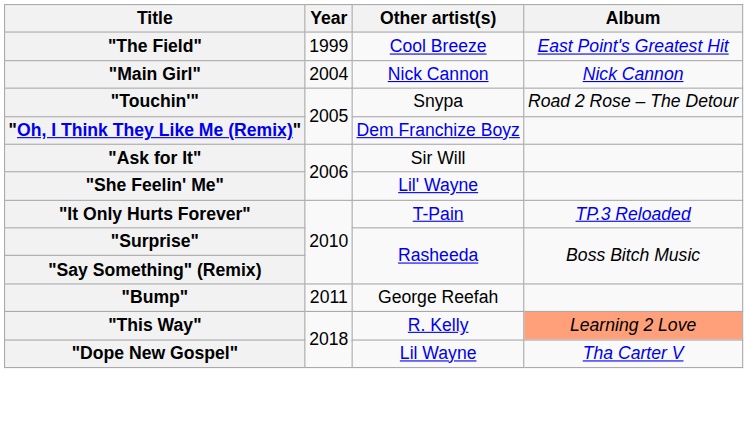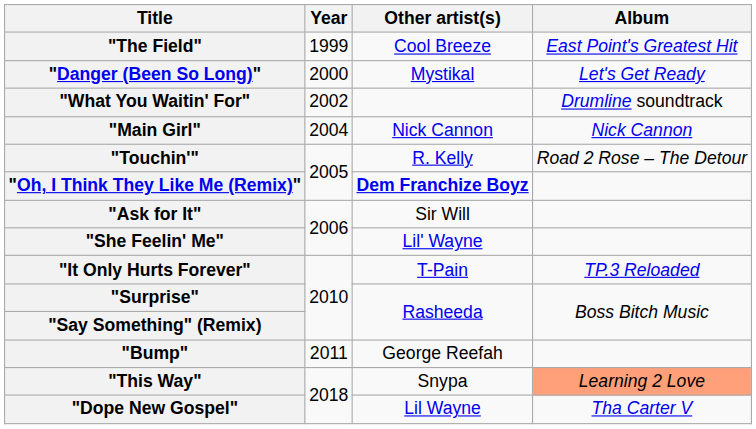+ row: "Danger (Been So Long)" | 2000 | Mystikal | Let's Get Ready
+ row: "What You Waitin' For" | 2002 | Drumline soundtrack
"Touchin'" | Other artist(s): Snypa -> R. Kelly
"Oh, I Think They Like Me (Remix)" | Other artist(s): normal -> bold
"This Way" | Other artist(s): R. Kelly -> Snypa
